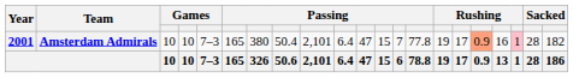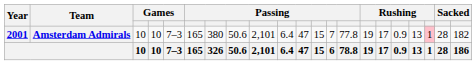Amsterdam Admirals | column 8: 50.4 -> 50.6
Amsterdam Admirals | column 17: lightsalmon background -> no background
Amsterdam Admirals | column 18: 16 -> 13
